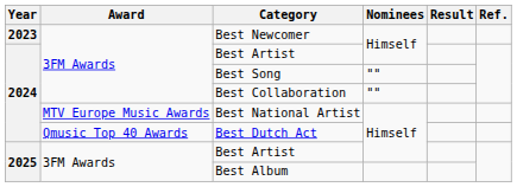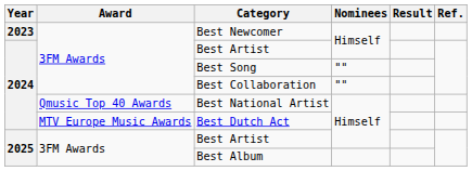Best National Artist | Award: MTV Europe Music Awards -> Qmusic Top 40 Awards
Best Dutch Act | Award: Qmusic Top 40 Awards -> MTV Europe Music Awards
